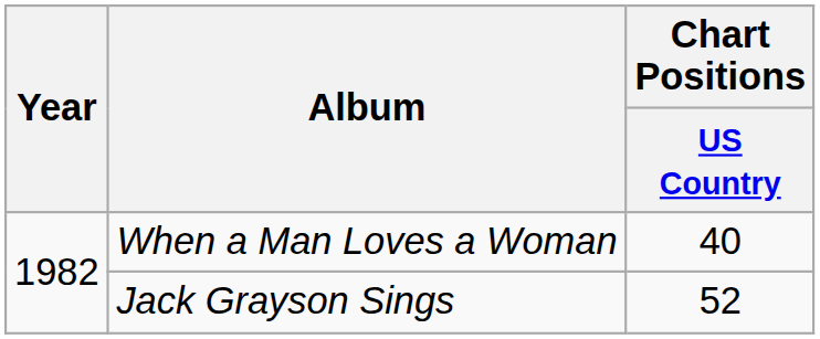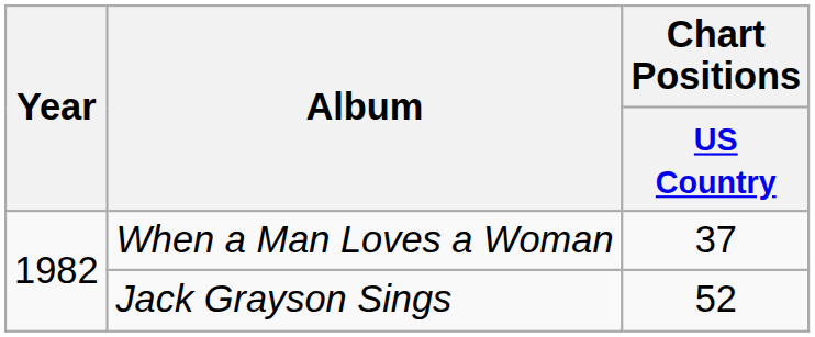When a Man Loves a Woman | Chart Positions / US Country: 40 -> 37
